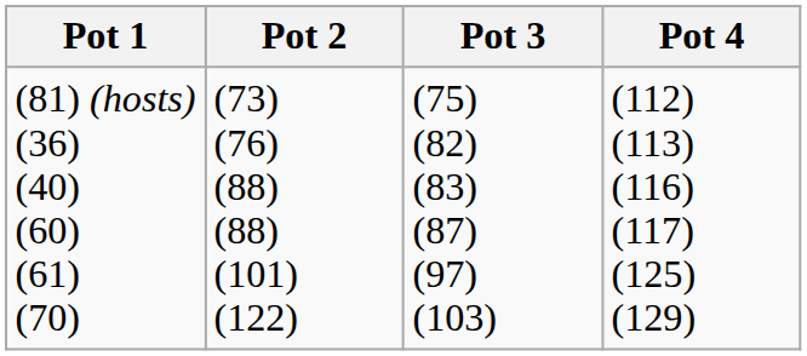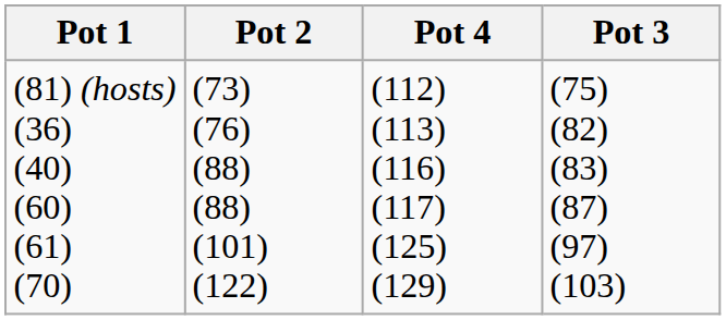columns swapped: Pot 3 <-> Pot 4
